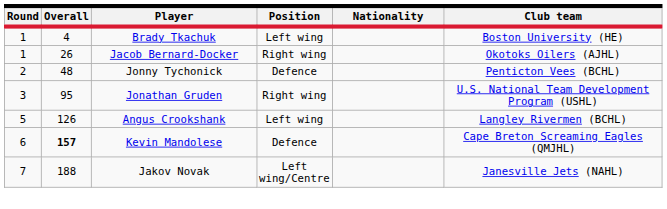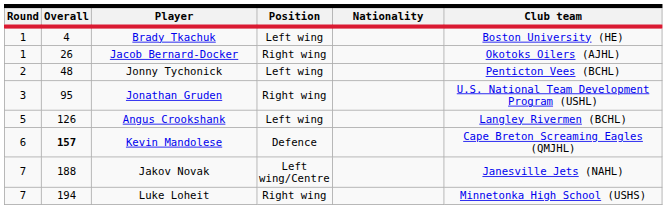Jonny Tychonick | Position: Defence -> Left wing
+ row: 7 | 194 | Luke Loheit | Right wing | Minnetonka High School (USHS)
